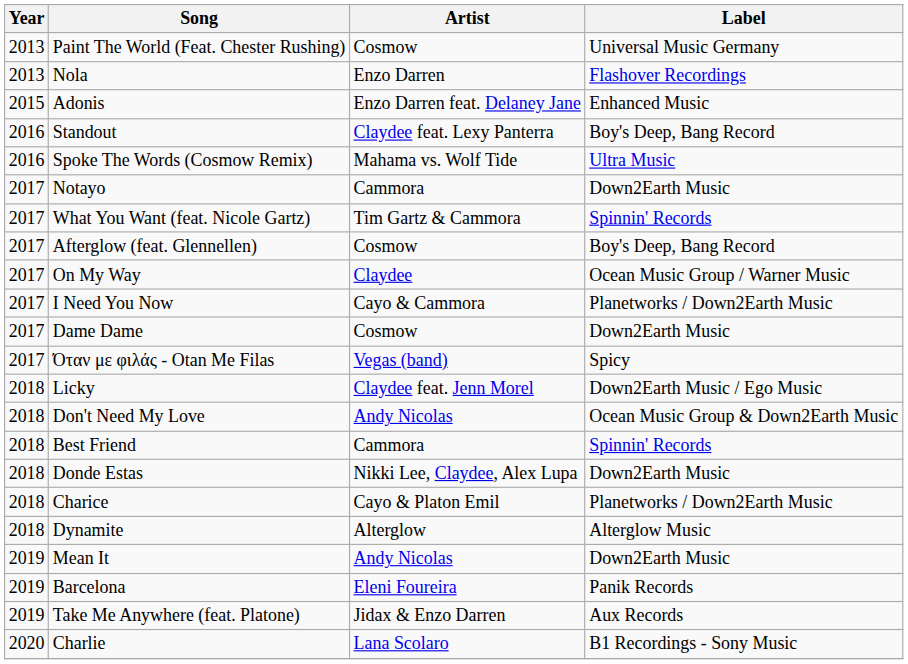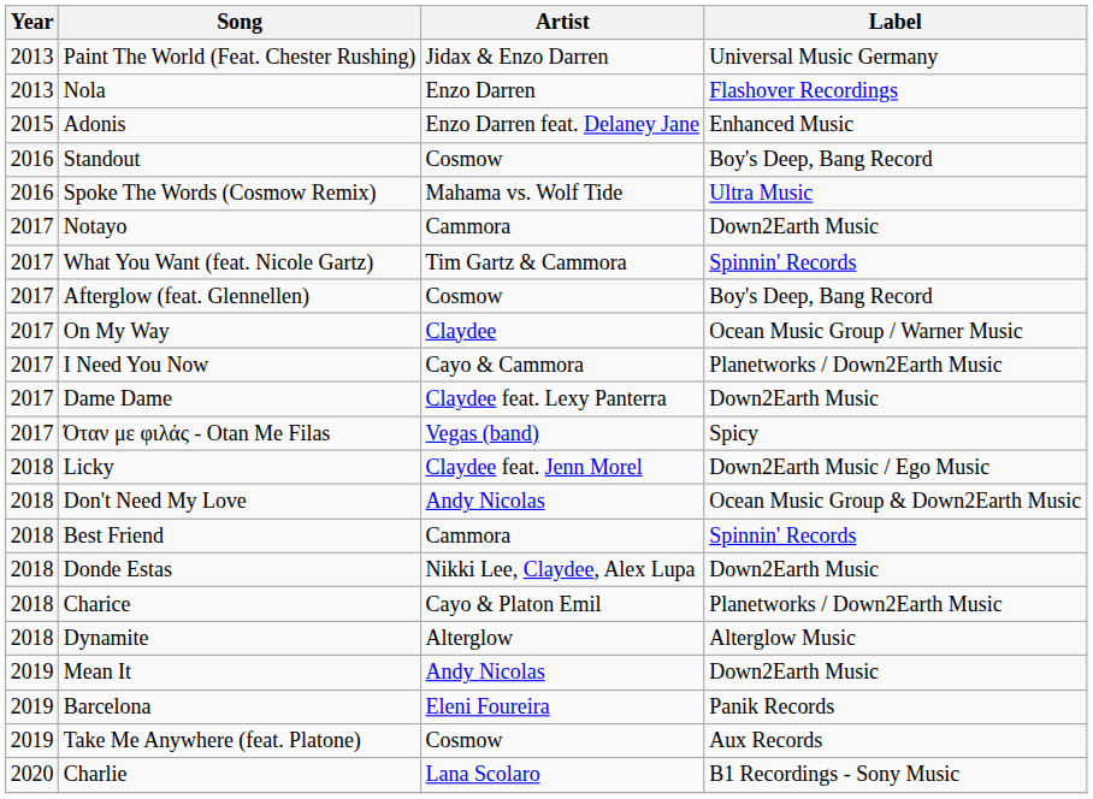Paint The World (Feat. Chester Rushing) | Artist: Cosmow -> Jidax & Enzo Darren
Standout | Artist: Claydee feat. Lexy Panterra -> Cosmow
Dame Dame | Artist: Cosmow -> Claydee feat. Lexy Panterra
Take Me Anywhere (feat. Platone) | Artist: Jidax & Enzo Darren -> Cosmow
